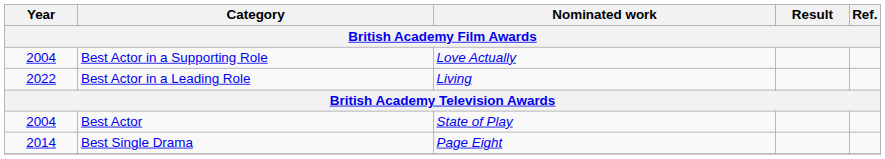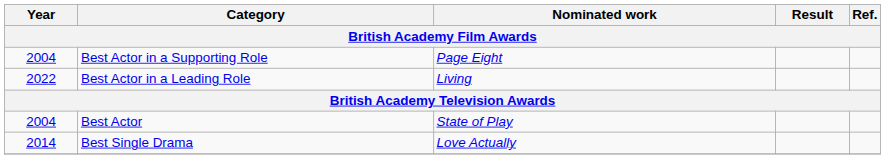Best Actor in a Supporting Role | Nominated work: Love Actually -> Page Eight
Best Single Drama | Nominated work: Page Eight -> Love Actually
